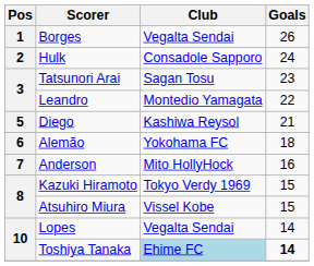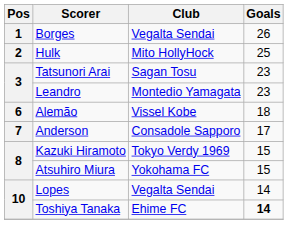Hulk | Club: Consadole Sapporo -> Mito HollyHock
Hulk | Goals: 24 -> 25
Leandro | Goals: 22 -> 23
- row: 5 | Diego | Kashiwa Reysol | 21
Alemão | Club: Yokohama FC -> Vissel Kobe
Anderson | Club: Mito HollyHock -> Consadole Sapporo
Anderson | Goals: 16 -> 17
Atsuhiro Miura | Club: Vissel Kobe -> Yokohama FC
Toshiya Tanaka | Club: lightblue background -> no background
